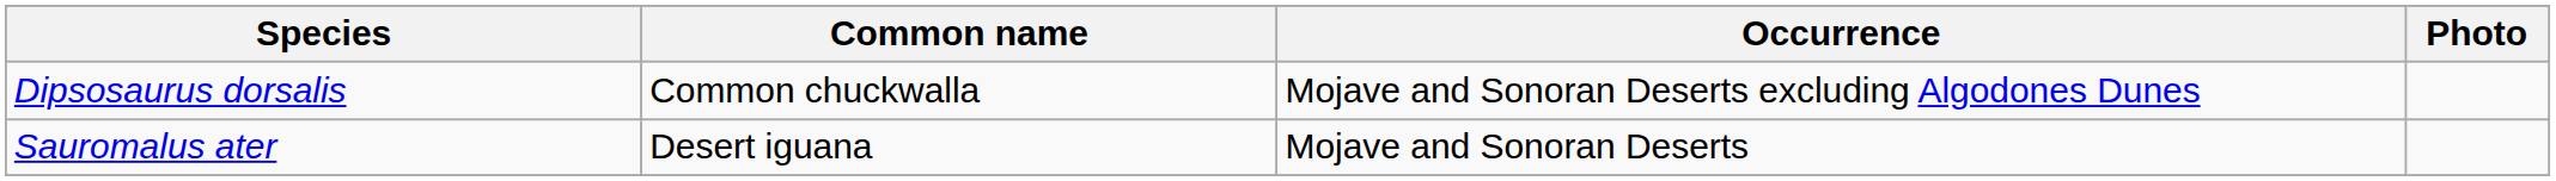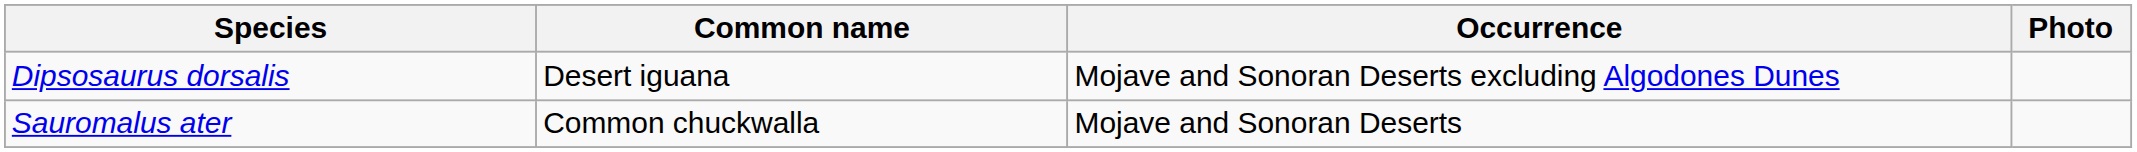Dipsosaurus dorsalis | Common name: Common chuckwalla -> Desert iguana
Sauromalus ater | Common name: Desert iguana -> Common chuckwalla
